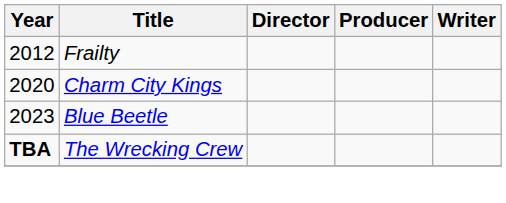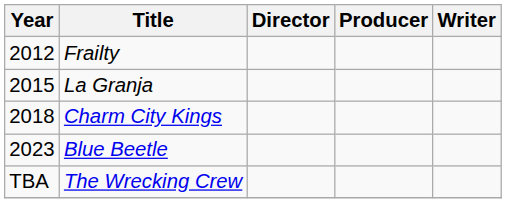+ row: 2015 | La Granja
Charm City Kings | Year: 2020 -> 2018
The Wrecking Crew | Year: bold -> normal
